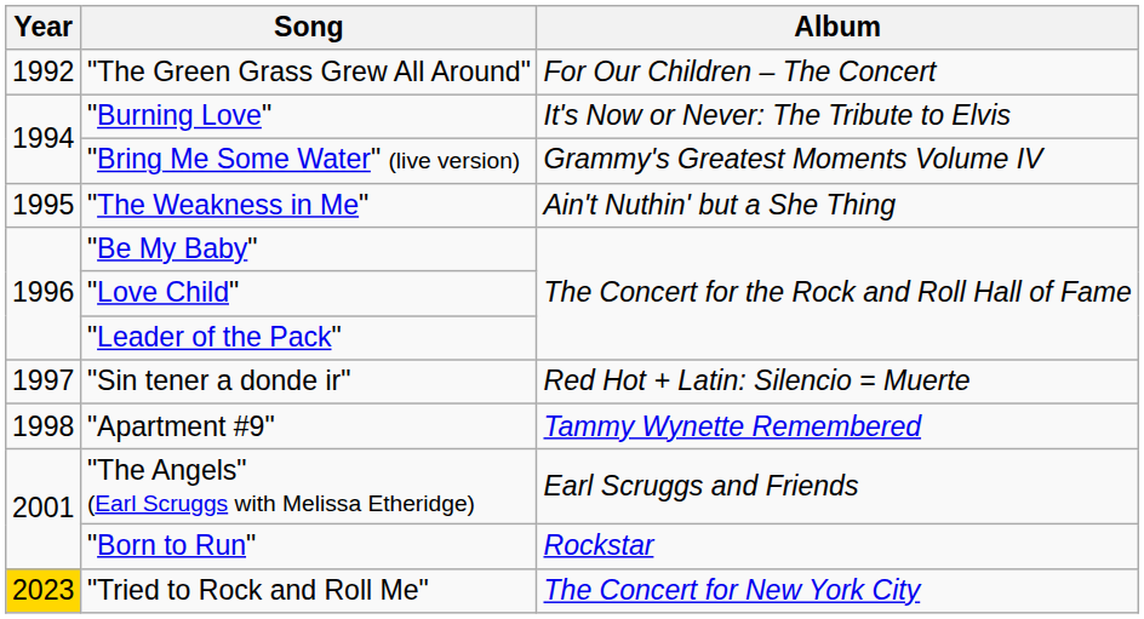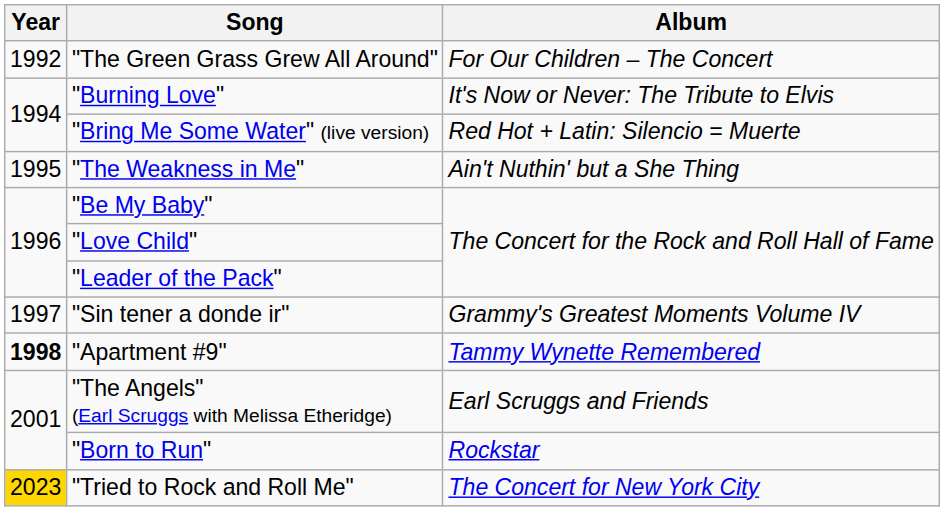"Bring Me Some Water" (live version) | Album: Grammy's Greatest Moments Volume IV -> Red Hot + Latin: Silencio = Muerte
"Sin tener a donde ir" | Album: Red Hot + Latin: Silencio = Muerte -> Grammy's Greatest Moments Volume IV
"Apartment #9" | Year: normal -> bold
